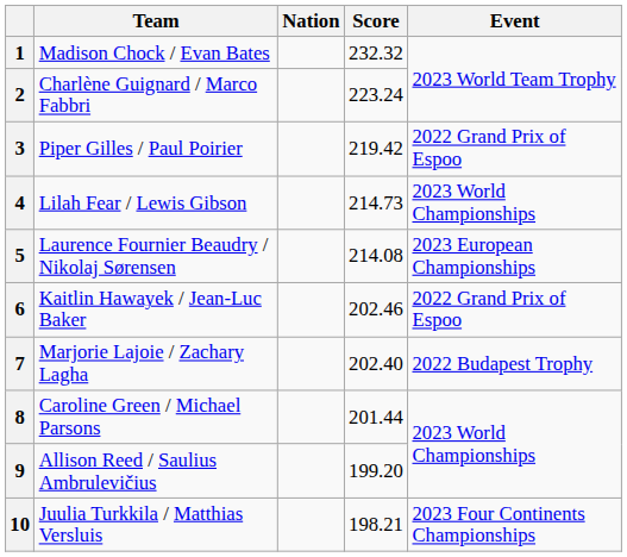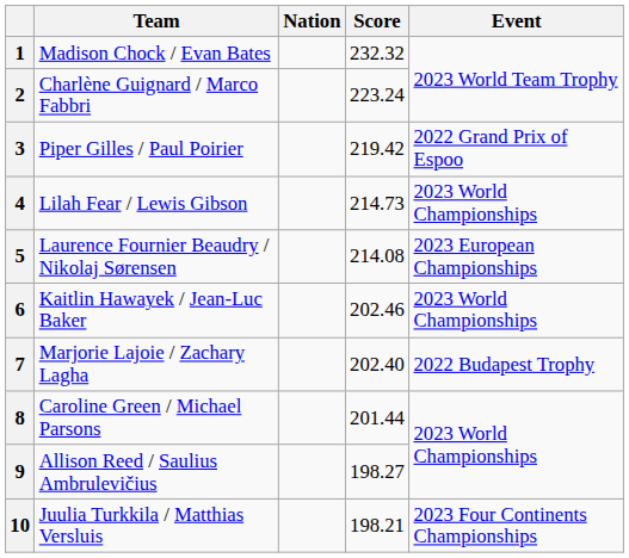6 | Event: 2022 Grand Prix of Espoo -> 2023 World Championships
9 | Score: 199.20 -> 198.27
